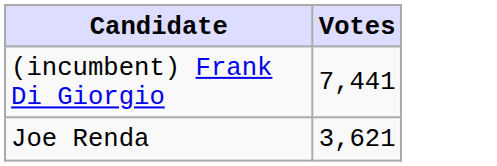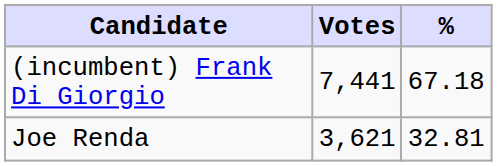+ column: % | 67.18 | 32.81
